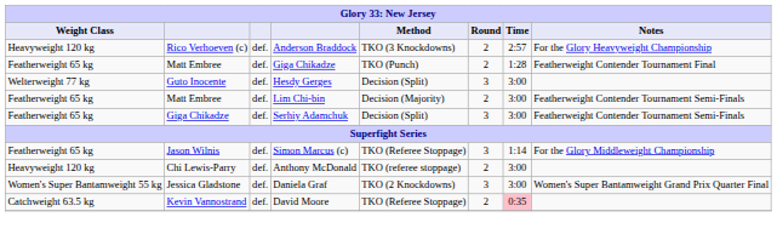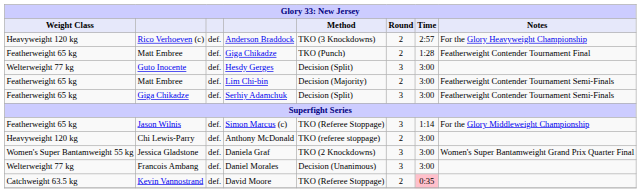+ row: Welterweight 77 kg | Francois Ambang | def. | Daniel Morales | Decision (Unanimous) | 3 | 3:00
